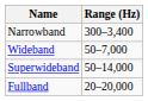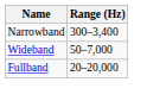- row: Superwideband | 50–14,000
